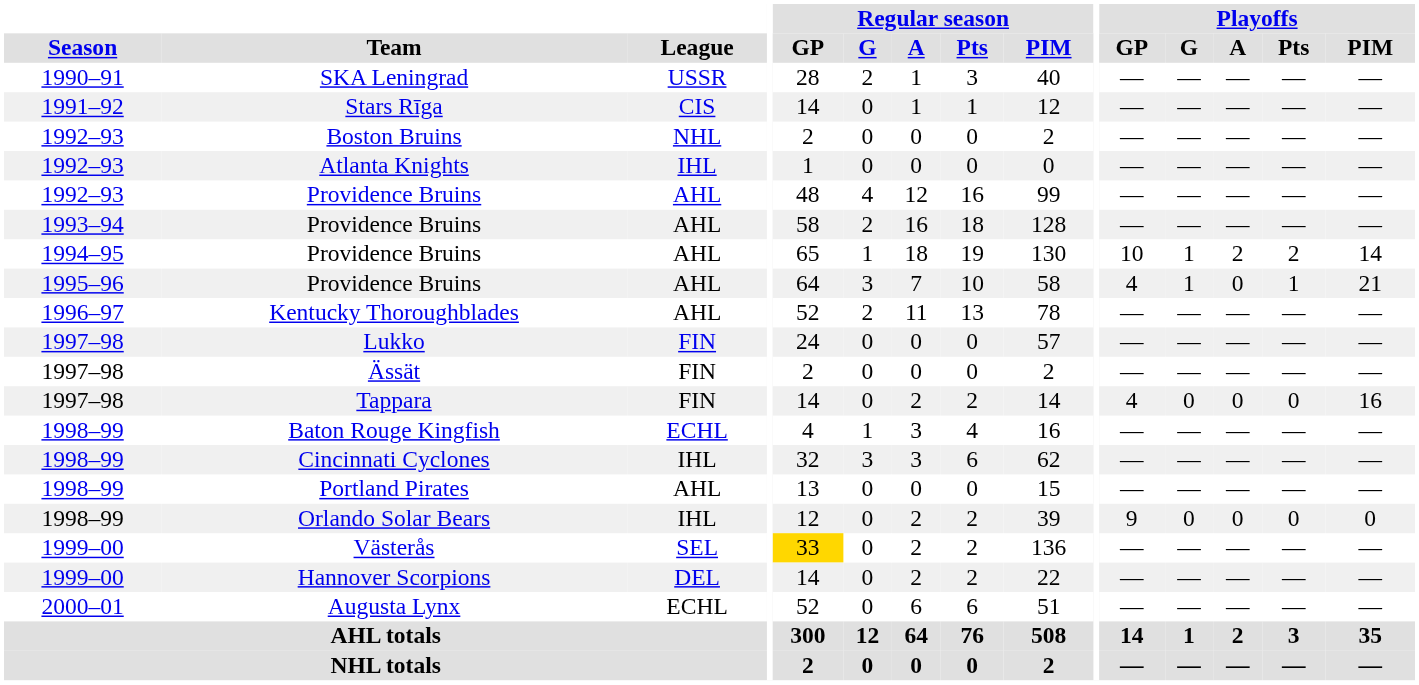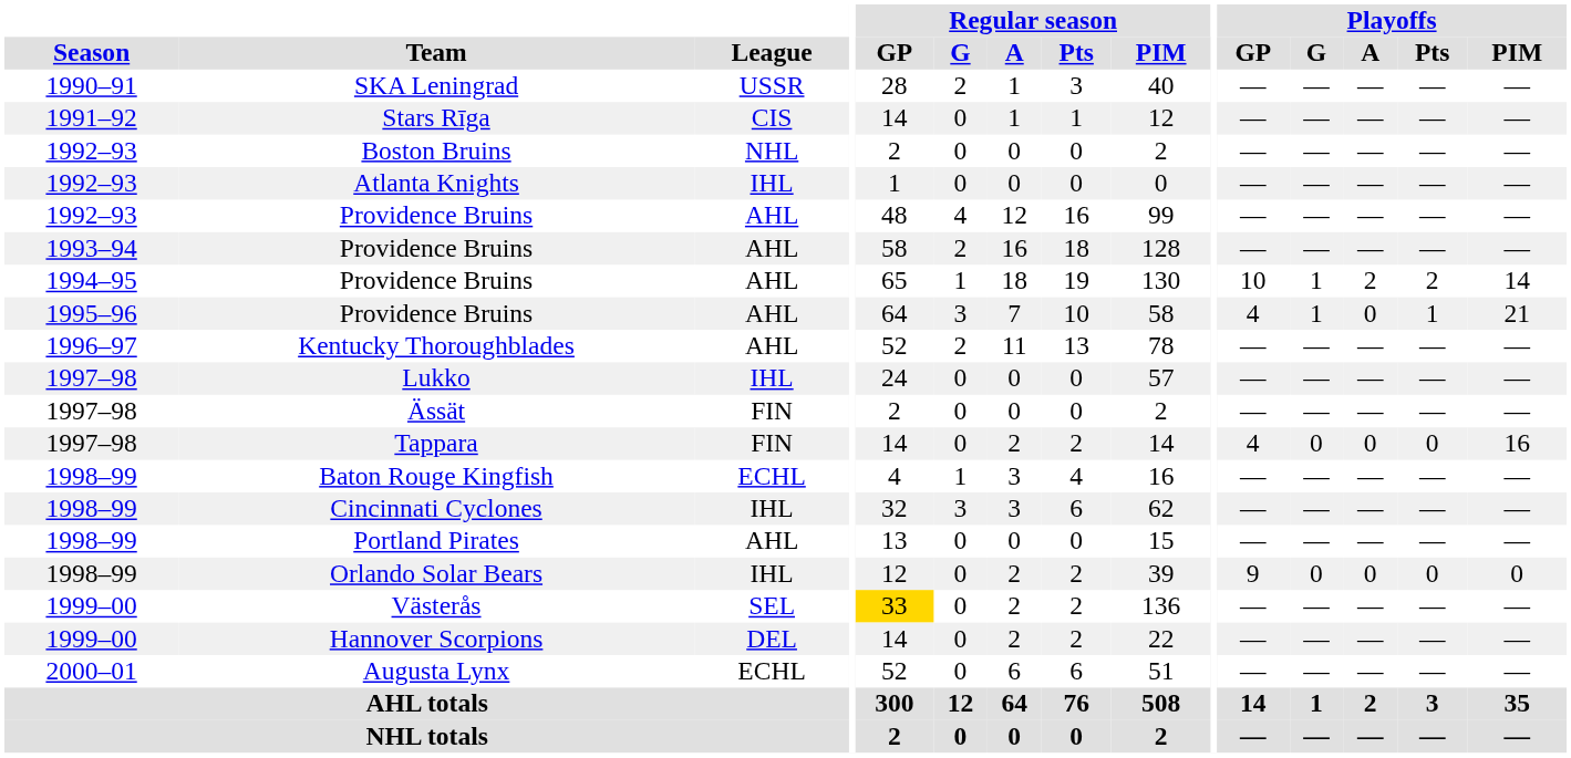Lukko | League: FIN -> IHL
